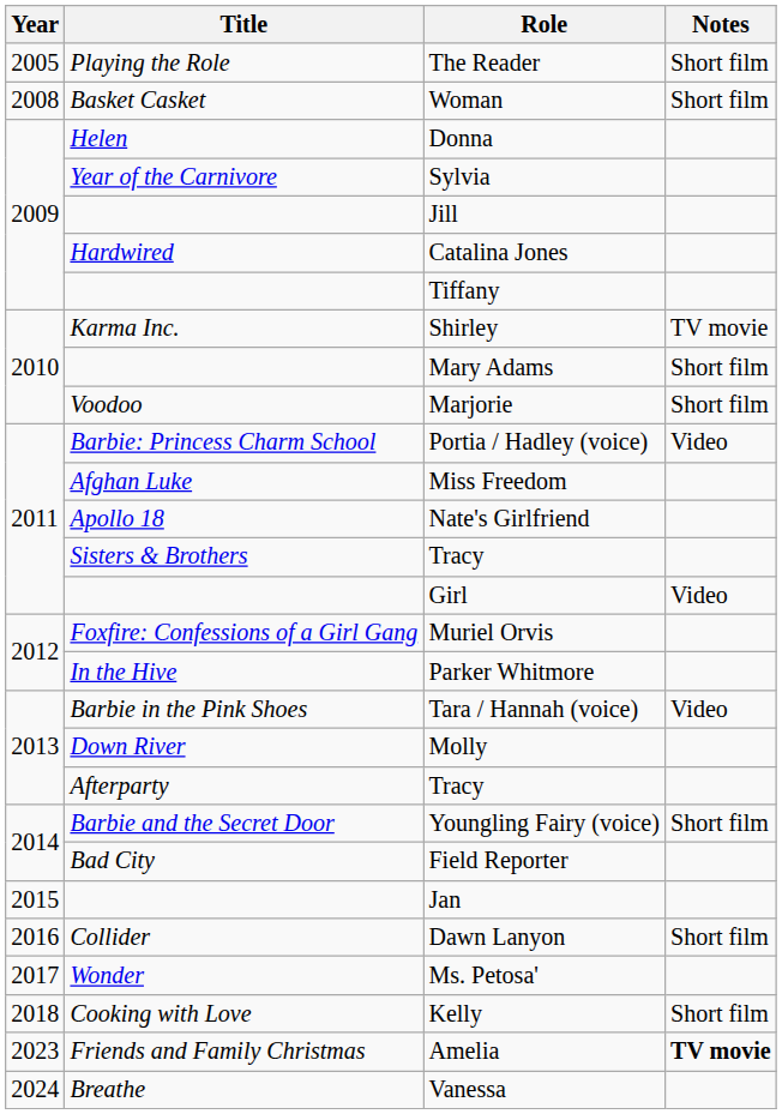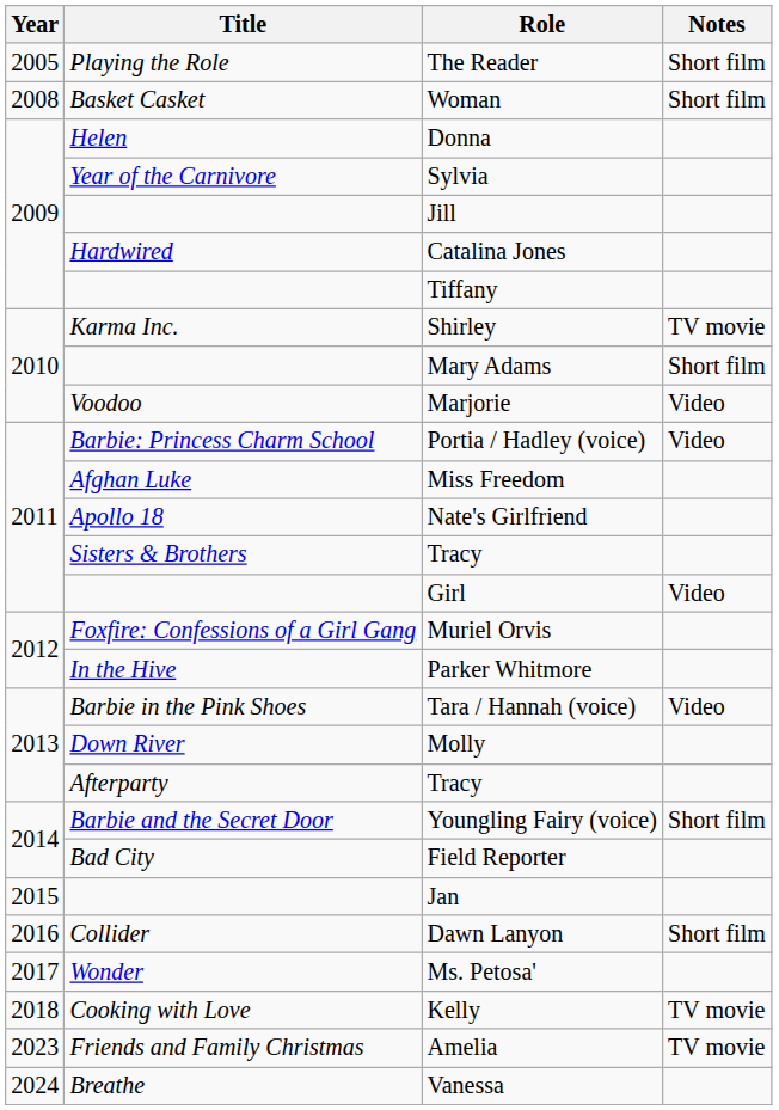Marjorie | Notes: Short film -> Video
Kelly | Notes: Short film -> TV movie
Amelia | Notes: bold -> normal
